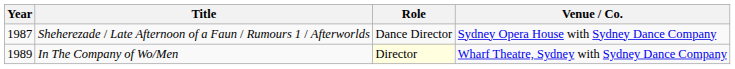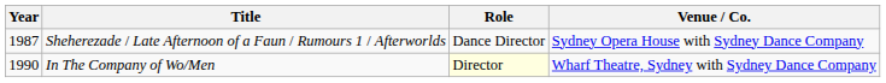In The Company of Wo/Men | Year: 1989 -> 1990
